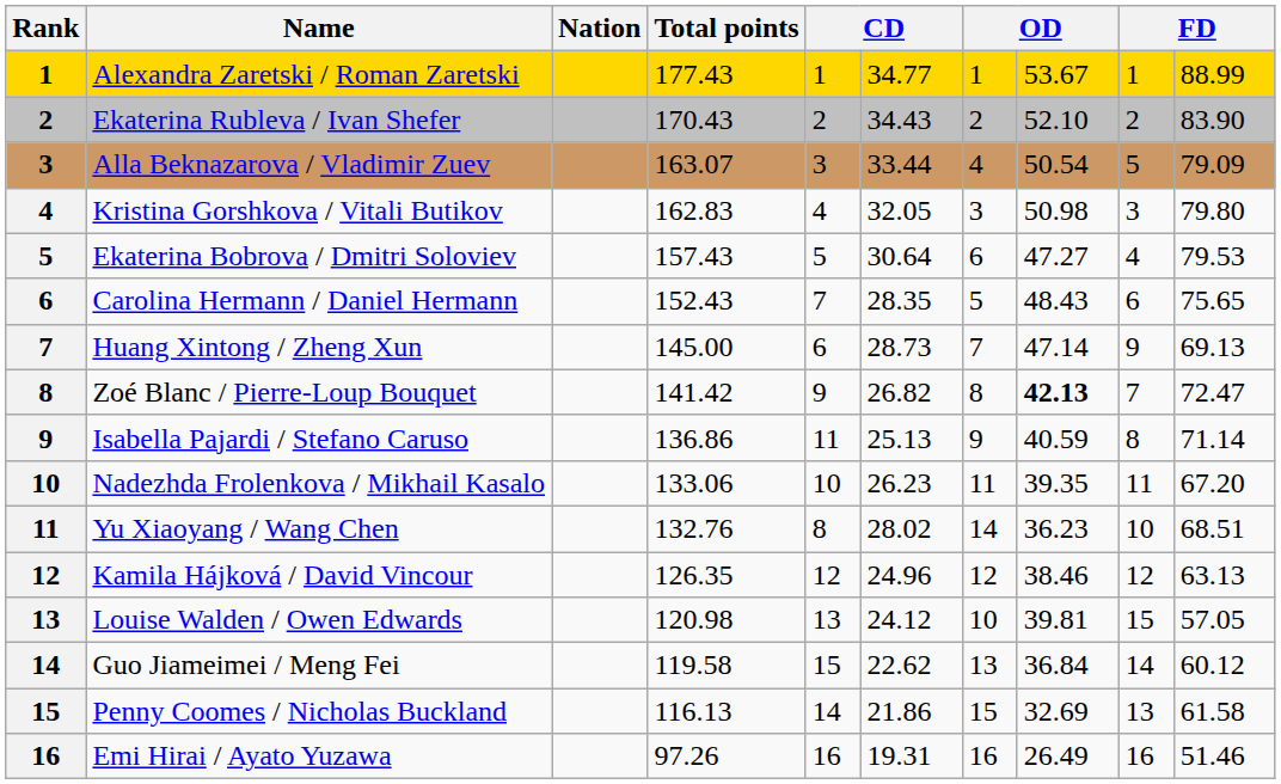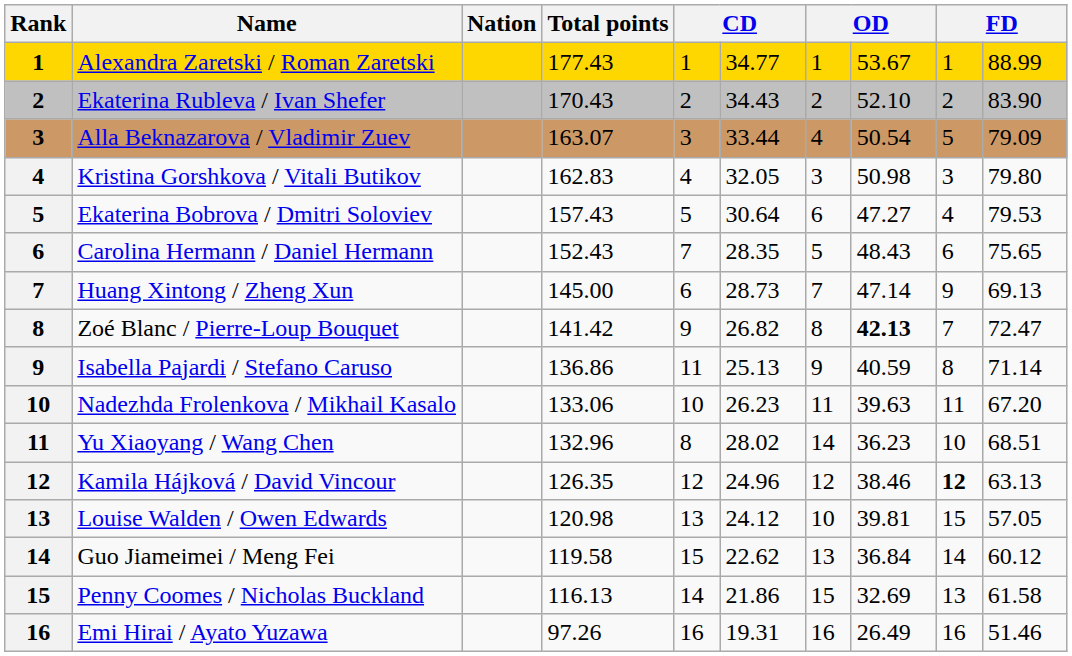Nadezhda Frolenkova / Mikhail Kasalo | column 8: 39.35 -> 39.63
Yu Xiaoyang / Wang Chen | Total points: 132.76 -> 132.96
Kamila Hájková / David Vincour | column 9: normal -> bold
